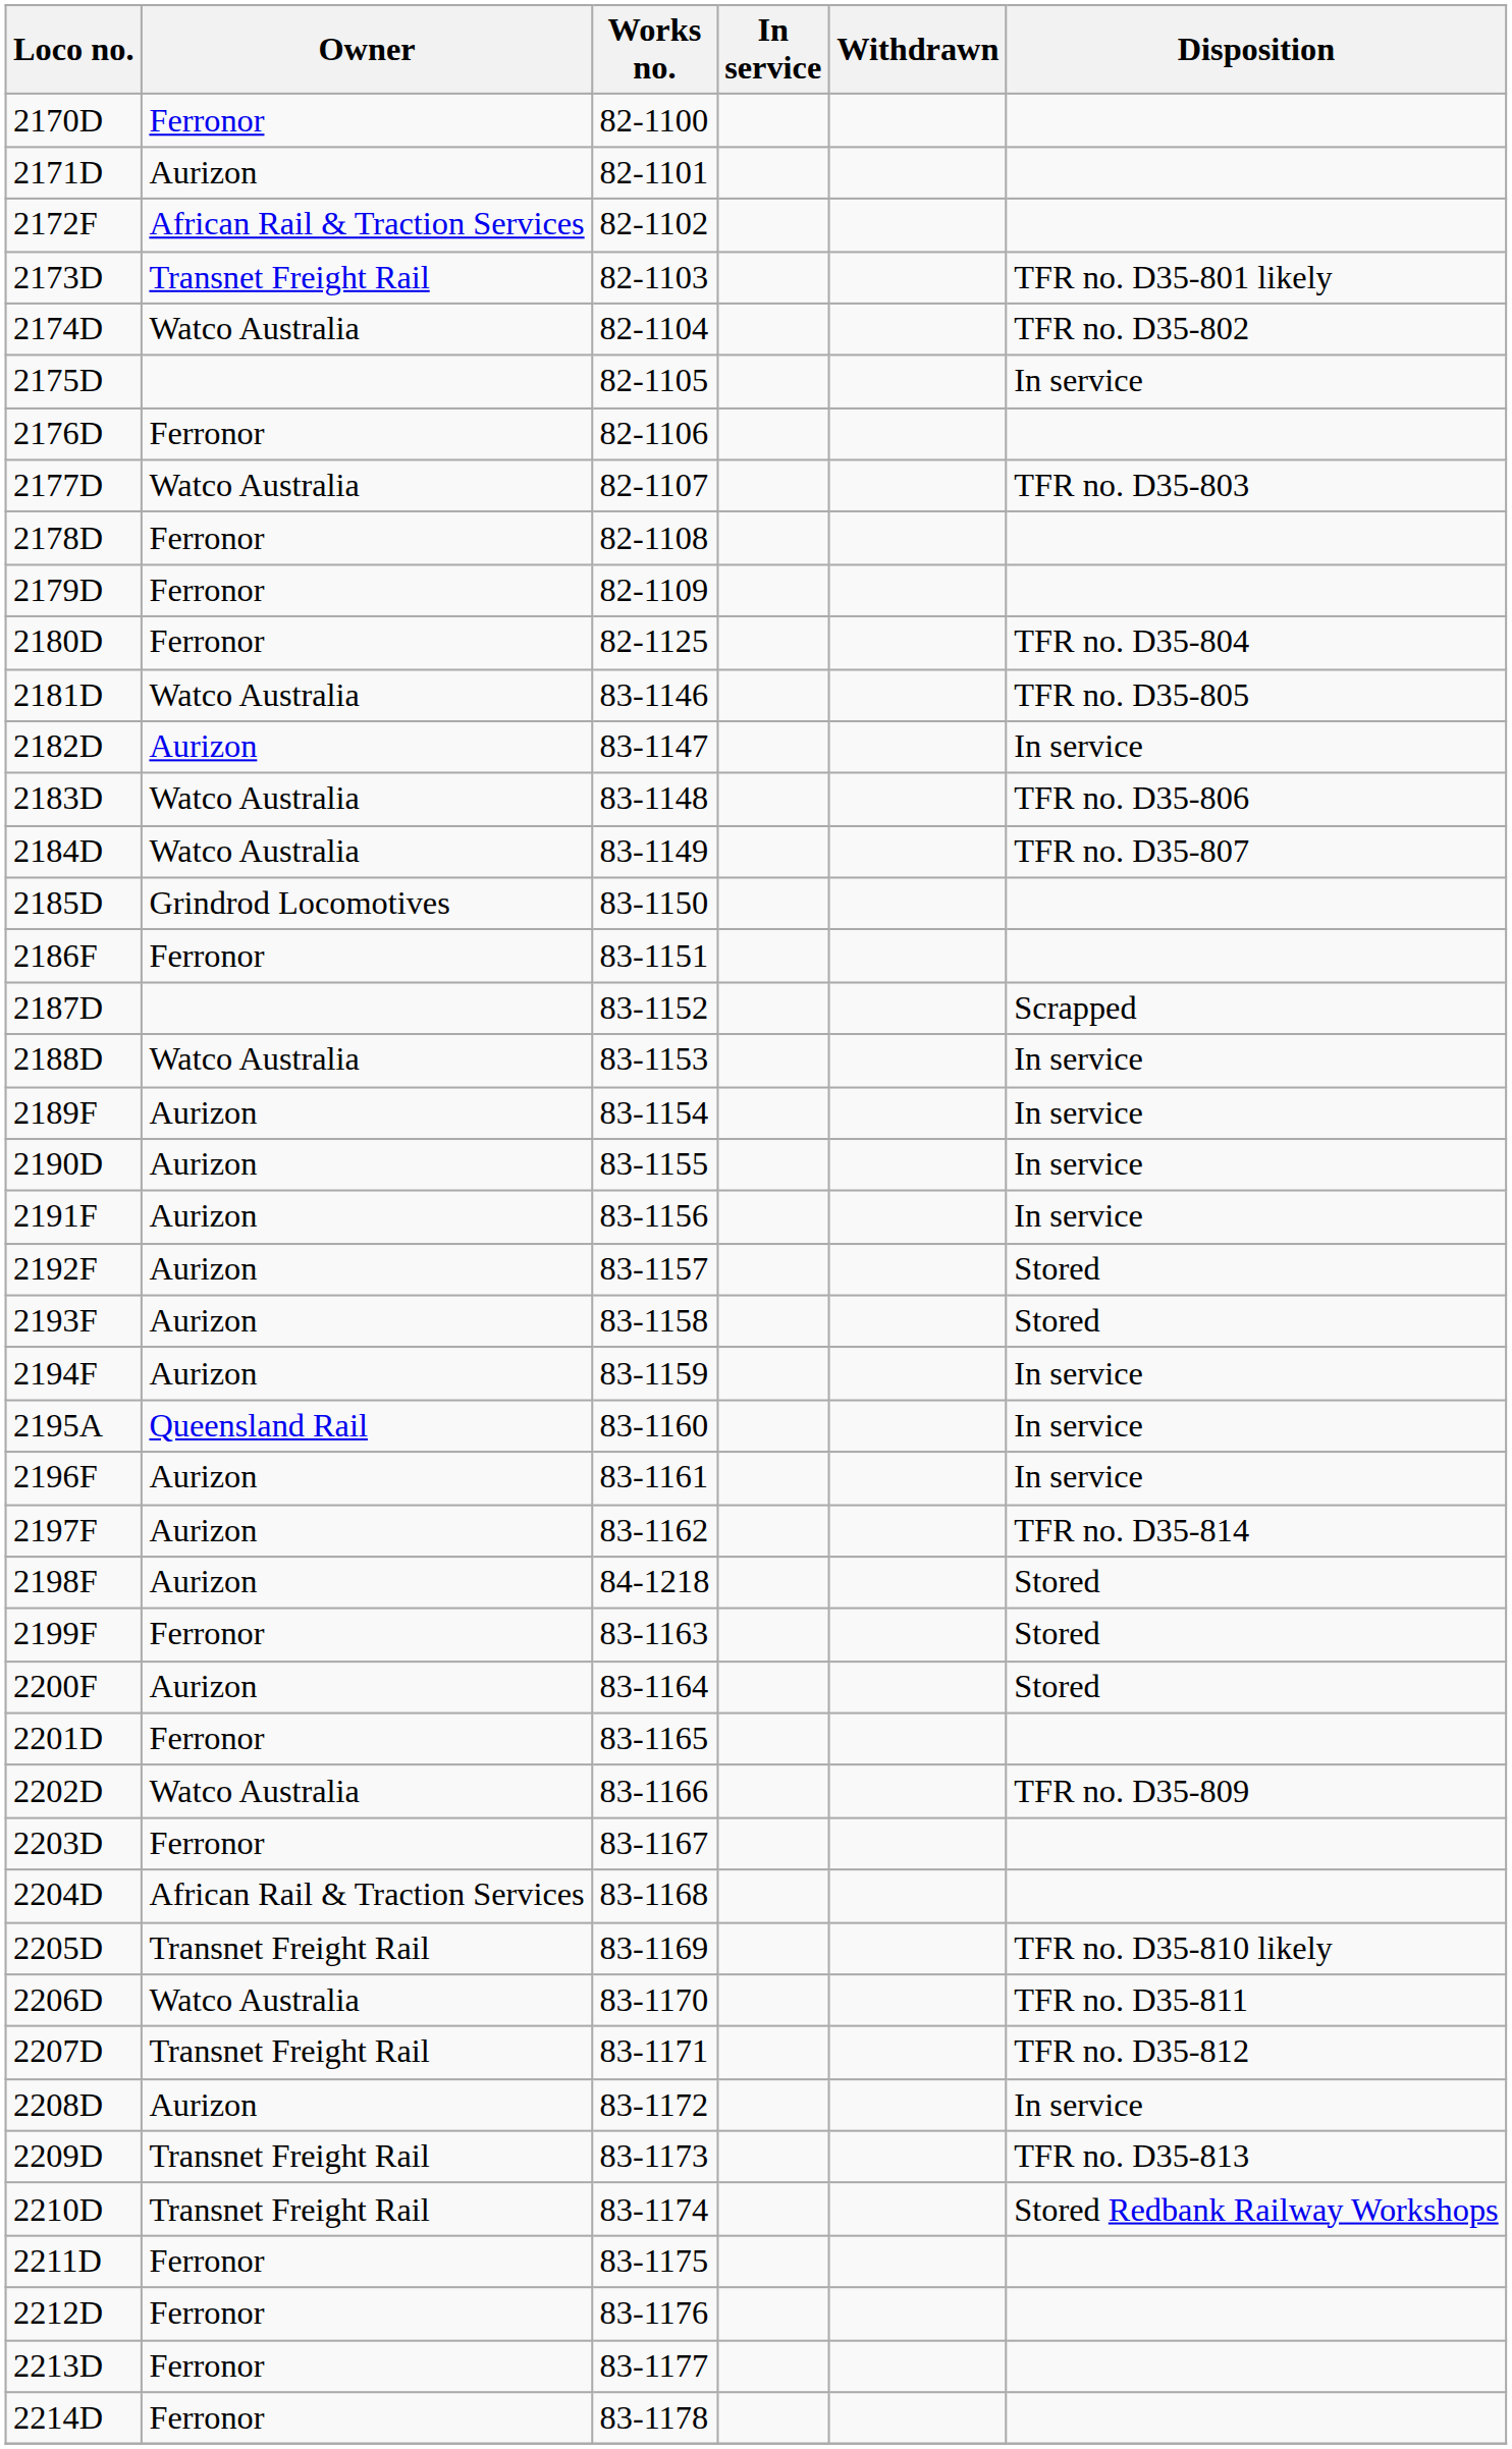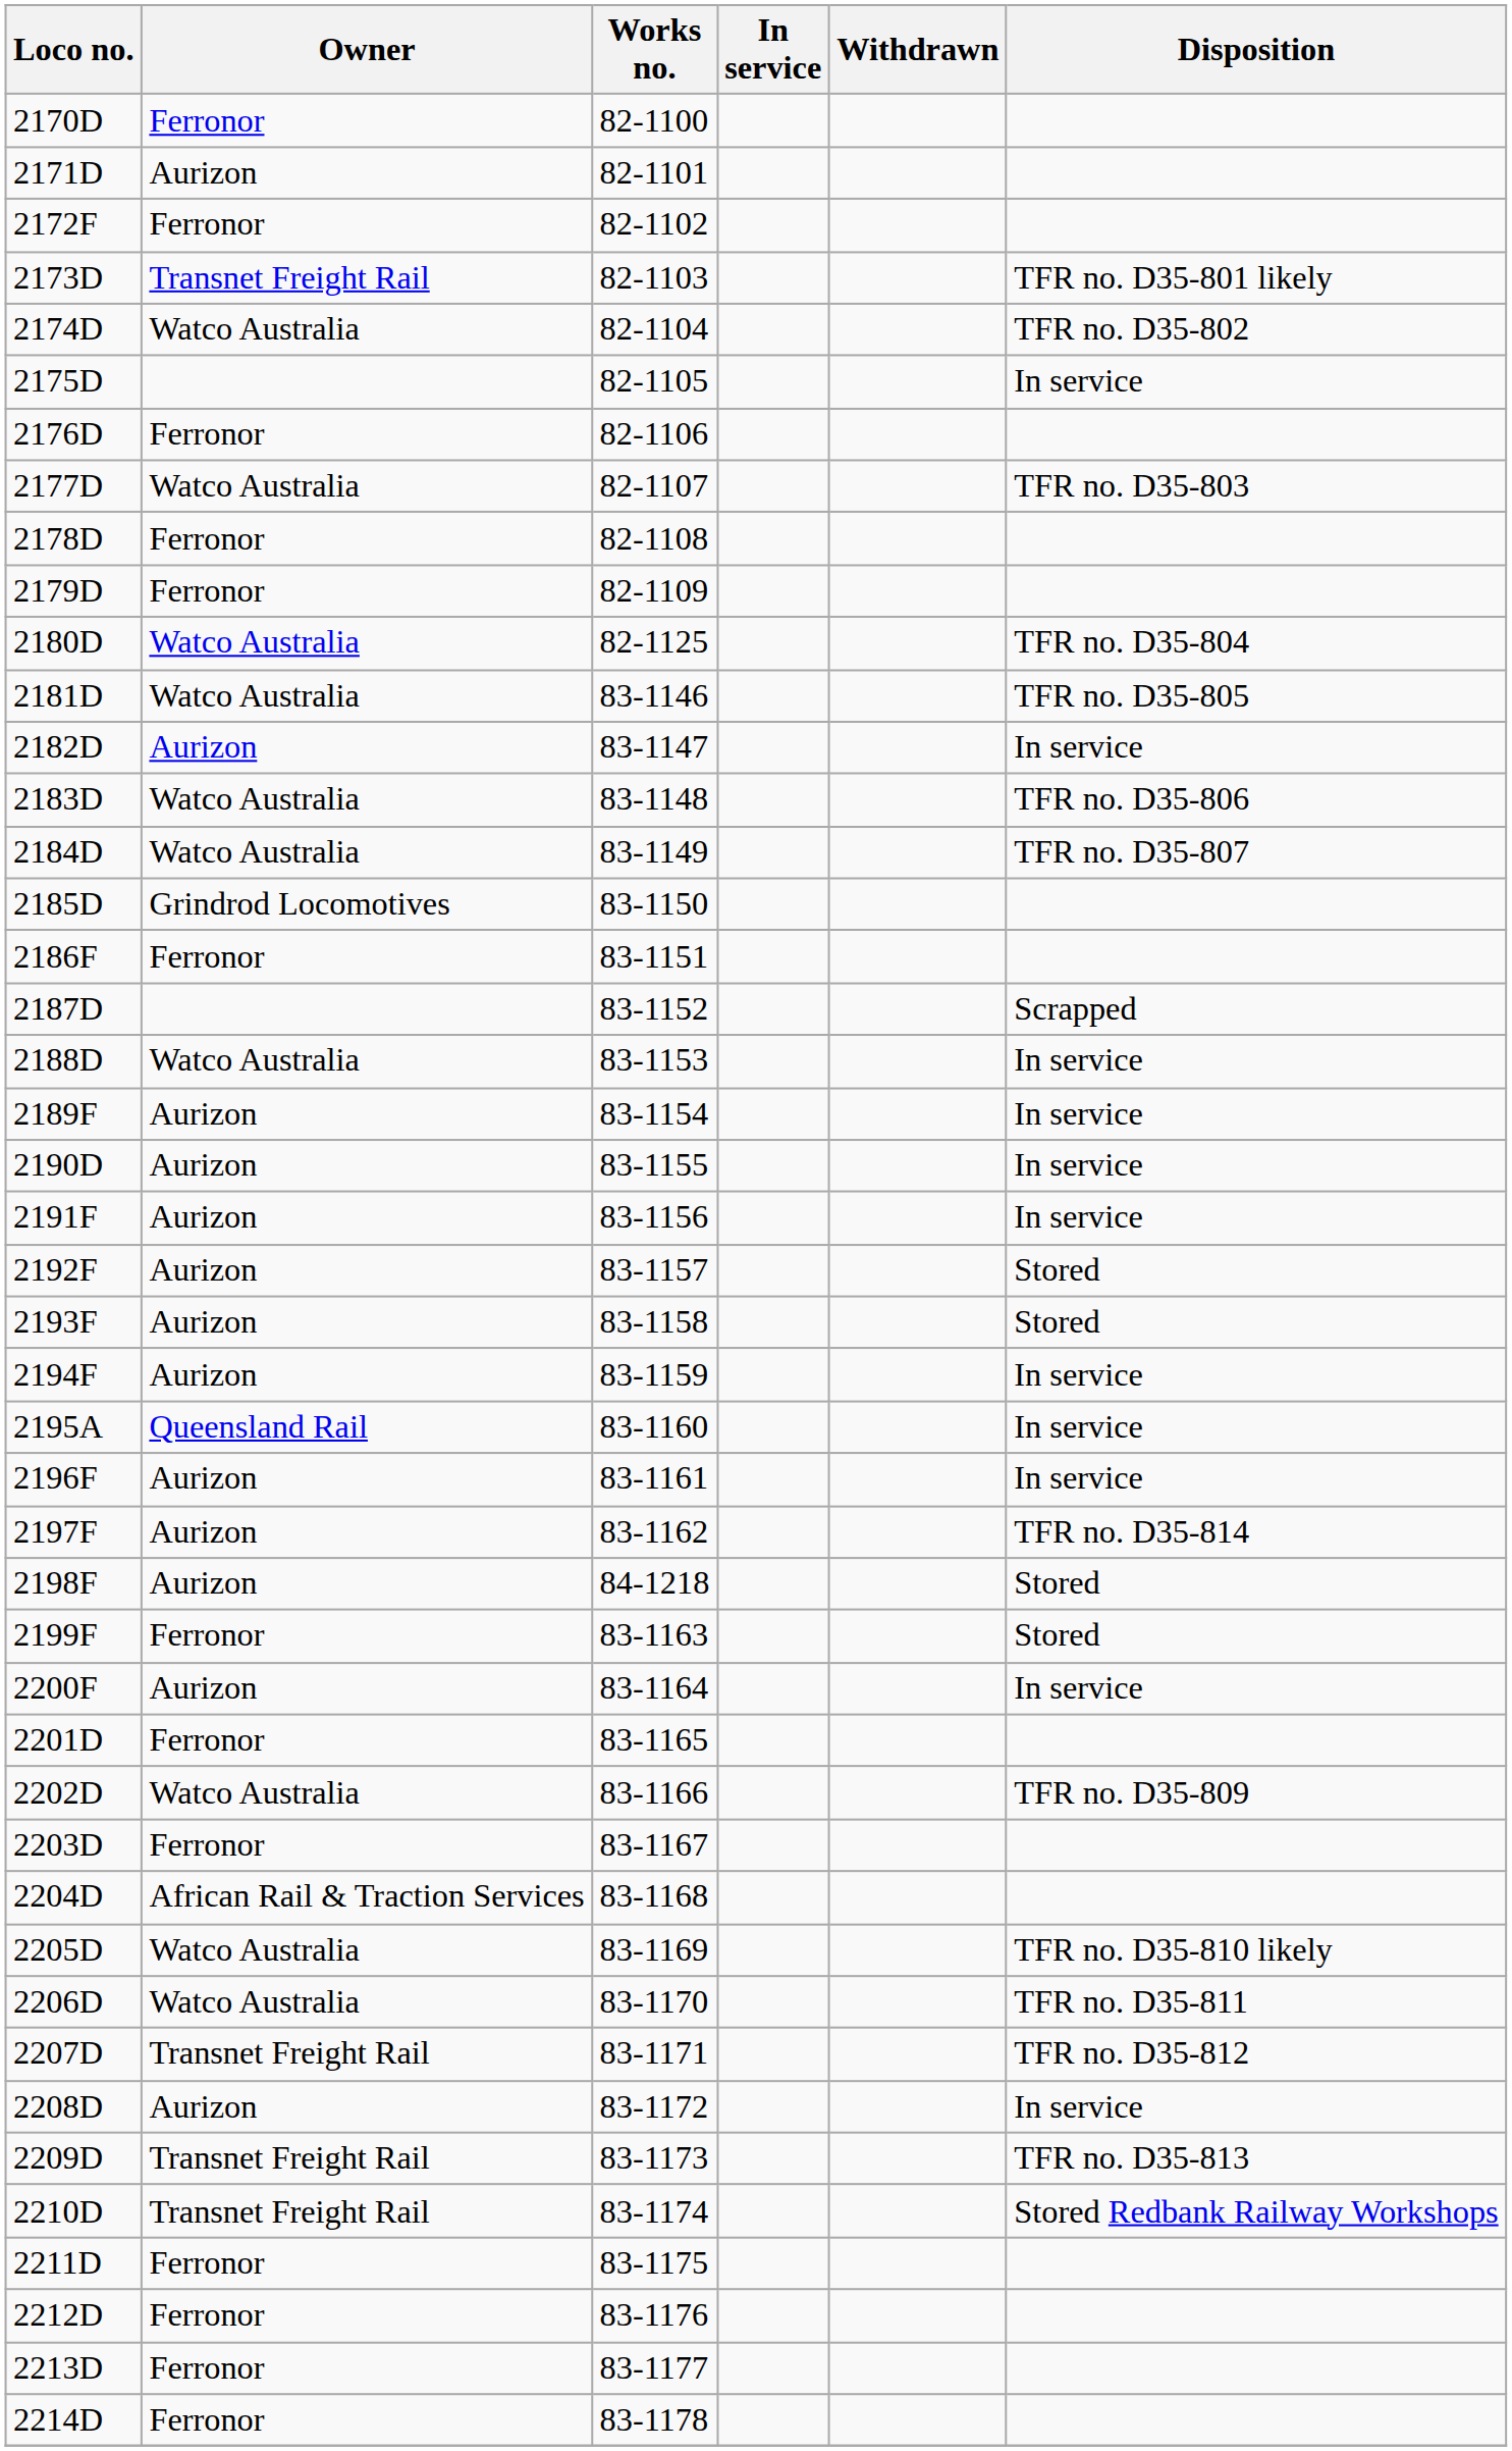2172F | Owner: African Rail & Traction Services -> Ferronor
2180D | Owner: Ferronor -> Watco Australia
2200F | Disposition: Stored -> In service
2205D | Owner: Transnet Freight Rail -> Watco Australia
